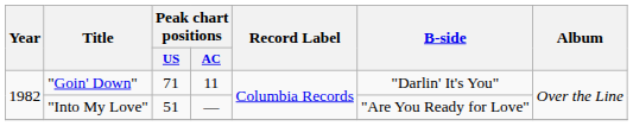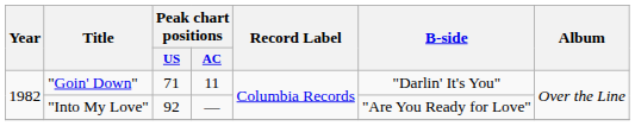"Into My Love" | Peak chart positions / US: 51 -> 92
